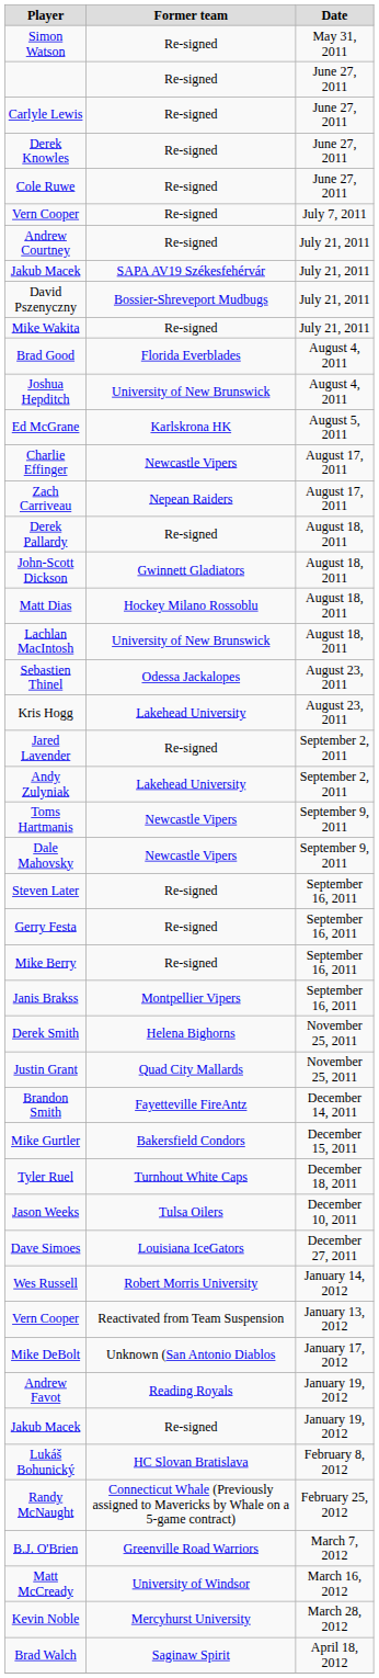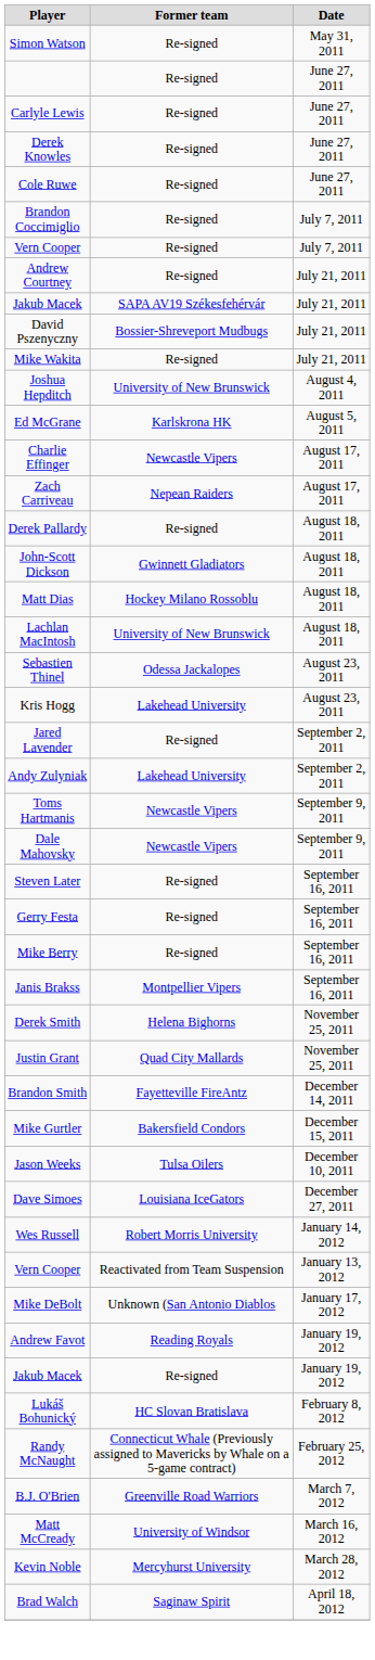+ row: Brandon Coccimiglio | Re-signed | July 7, 2011
- row: Brad Good | Florida Everblades | August 4, 2011
- row: Tyler Ruel | Turnhout White Caps | December 18, 2011
